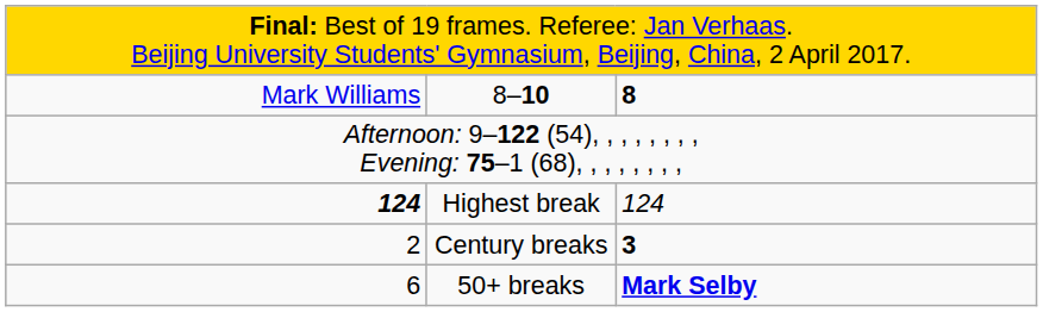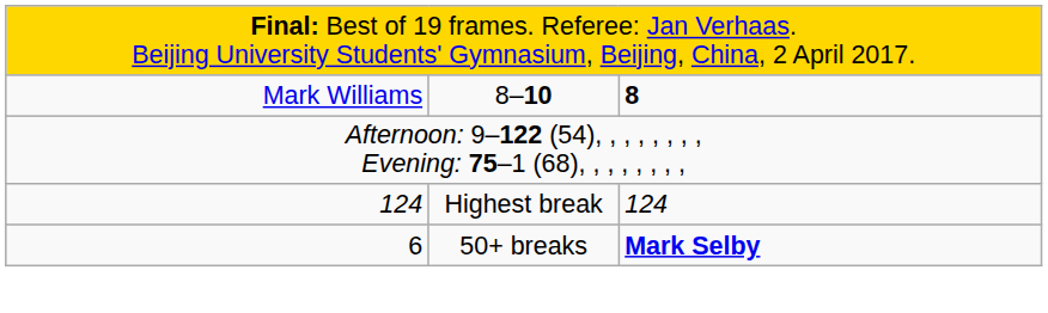Highest break | column 1: bold -> normal
- row: 2 | Century breaks | 3
